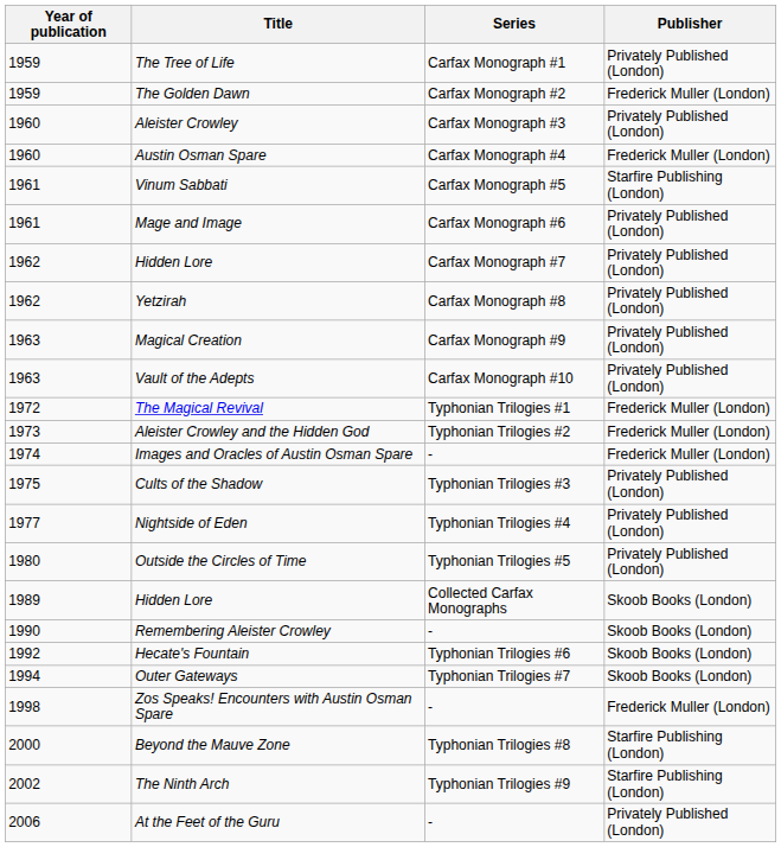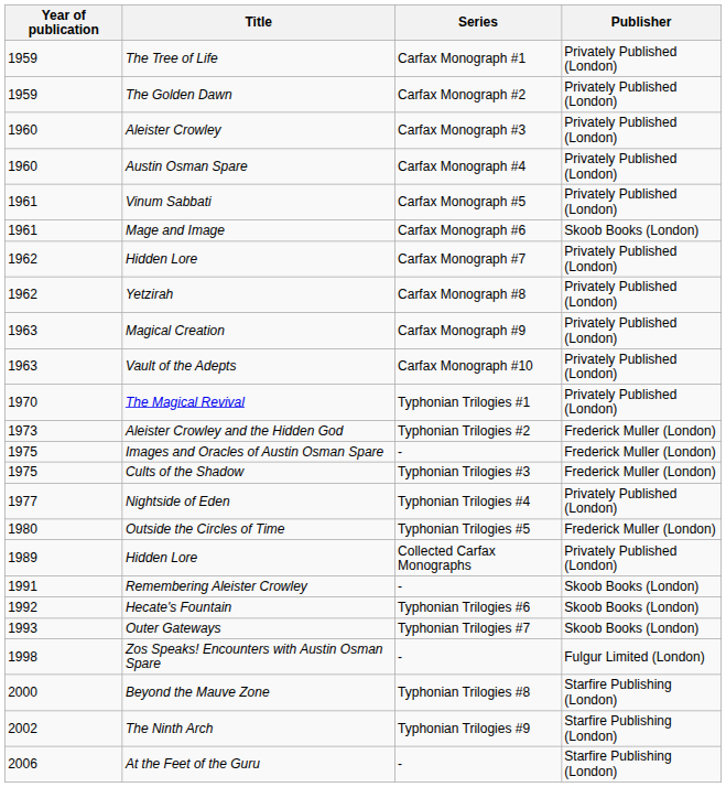The Golden Dawn | Publisher: Frederick Muller (London) -> Privately Published (London)
Austin Osman Spare | Publisher: Frederick Muller (London) -> Privately Published (London)
Vinum Sabbati | Publisher: Starfire Publishing (London) -> Privately Published (London)
Mage and Image | Publisher: Privately Published (London) -> Skoob Books (London)
The Magical Revival | Year of publication: 1972 -> 1970
The Magical Revival | Publisher: Frederick Muller (London) -> Privately Published (London)
Images and Oracles of Austin Osman Spare | Year of publication: 1974 -> 1975
Cults of the Shadow | Publisher: Privately Published (London) -> Frederick Muller (London)
Outside the Circles of Time | Publisher: Privately Published (London) -> Frederick Muller (London)
Hidden Lore / Collected Carfax Monographs | Publisher: Skoob Books (London) -> Privately Published (London)
Remembering Aleister Crowley | Year of publication: 1990 -> 1991
Outer Gateways | Year of publication: 1994 -> 1993
Zos Speaks! Encounters with Austin Osman Spare | Publisher: Frederick Muller (London) -> Fulgur Limited (London)
At the Feet of the Guru | Publisher: Privately Published (London) -> Starfire Publishing (London)
